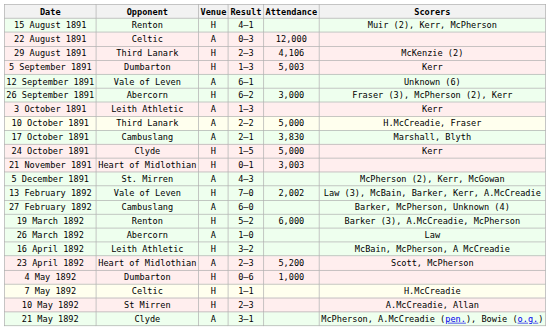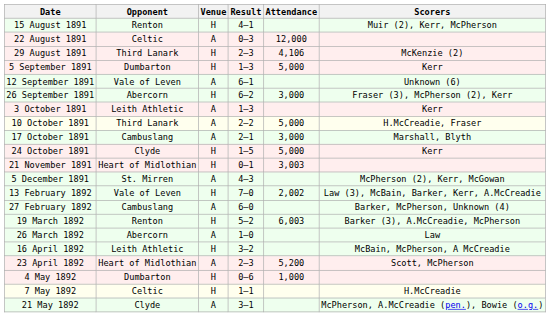5 September 1891 | Attendance: 5,003 -> 5,000
17 October 1891 | Attendance: 3,830 -> 3,000
19 March 1892 | Attendance: 6,000 -> 6,003
- row: 10 May 1892 | St Mirren | H | 2–3 | A.McCreadie, Allan
